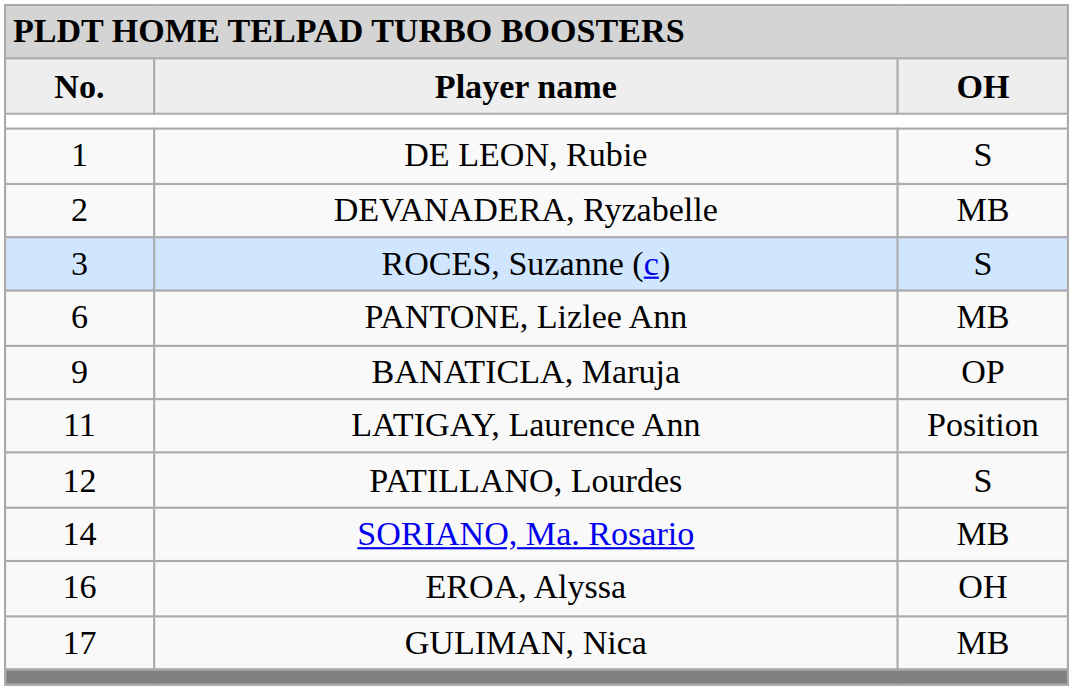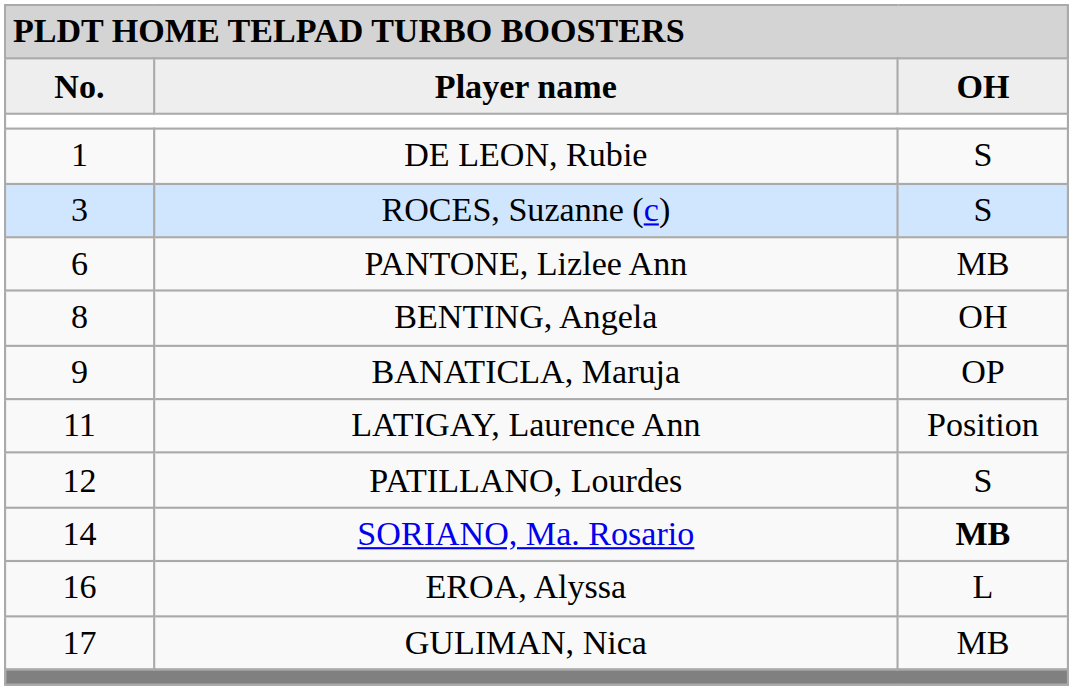- row: 2 | DEVANADERA, Ryzabelle | MB
+ row: 8 | BENTING, Angela | OH
SORIANO, Ma. Rosario | column 3: normal -> bold
EROA, Alyssa | column 3: OH -> L
